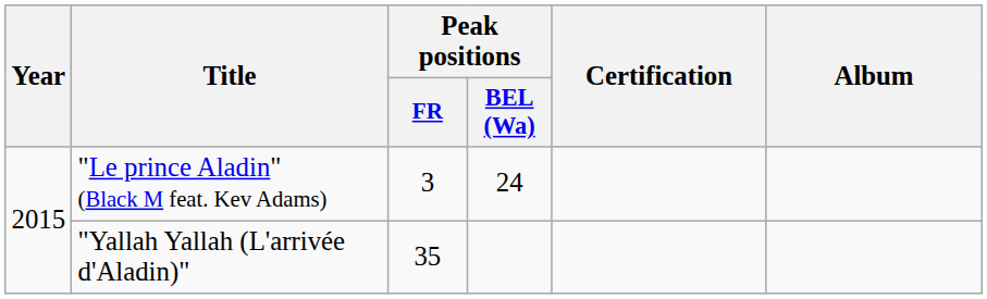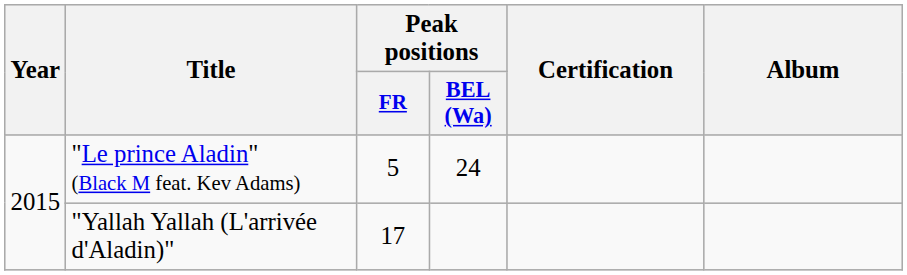"Le prince Aladin" (Black M feat. Kev Adams) | Peak positions / FR: 3 -> 5
"Yallah Yallah (L'arrivée d'Aladin)" | Peak positions / FR: 35 -> 17
